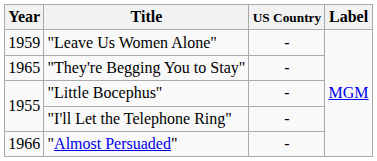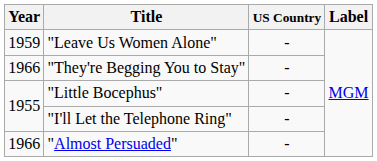"They're Begging You to Stay" | Year: 1965 -> 1966
